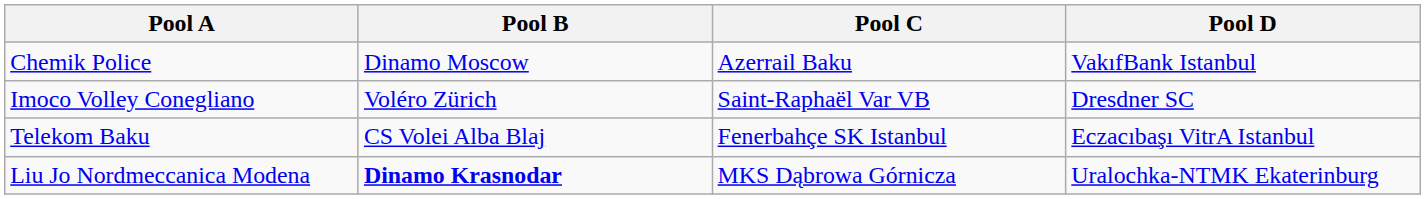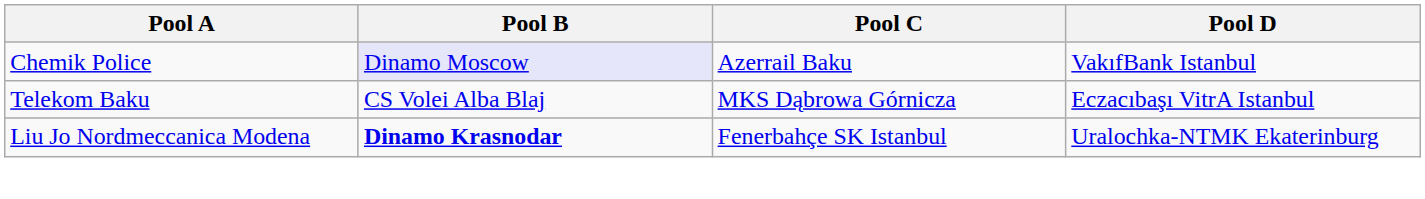Chemik Police | Pool B: no background -> lavender background
- row: Imoco Volley Conegliano | Voléro Zürich | Saint-Raphaël Var VB | Dresdner SC
Telekom Baku | Pool C: Fenerbahçe SK Istanbul -> MKS Dąbrowa Górnicza
Liu Jo Nordmeccanica Modena | Pool C: MKS Dąbrowa Górnicza -> Fenerbahçe SK Istanbul
